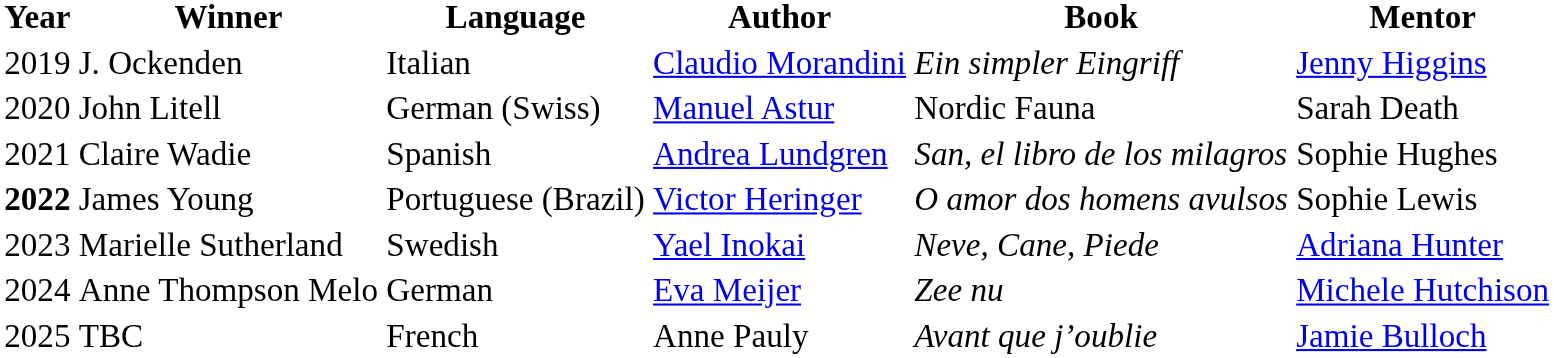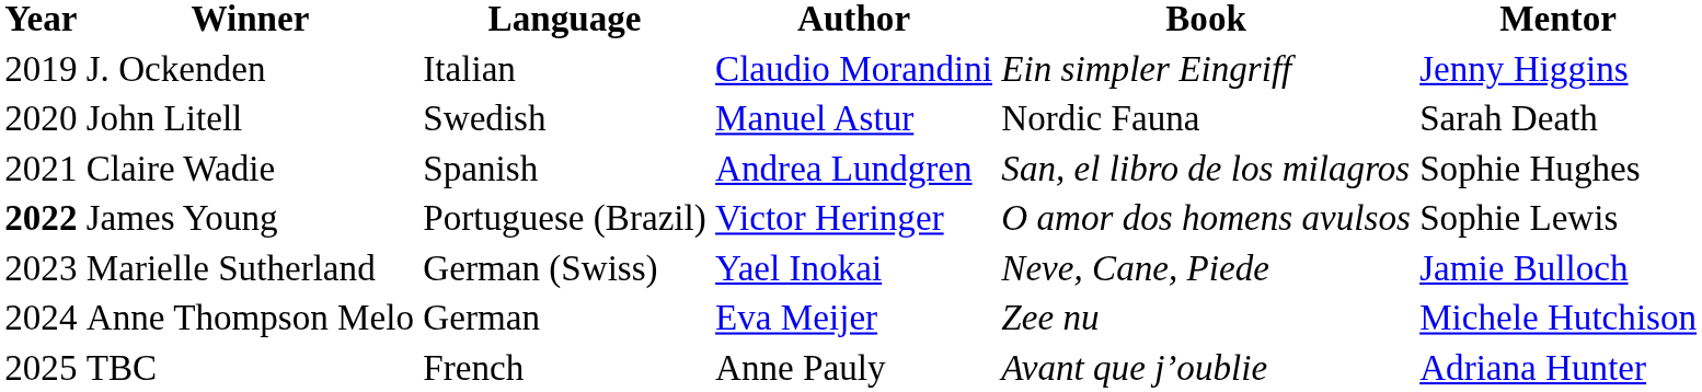John Litell | Language: German (Swiss) -> Swedish
Marielle Sutherland | Language: Swedish -> German (Swiss)
Marielle Sutherland | Mentor: Adriana Hunter -> Jamie Bulloch
TBC | Mentor: Jamie Bulloch -> Adriana Hunter
